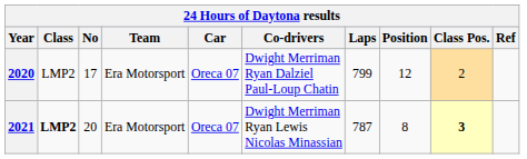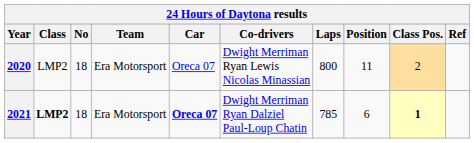2020 | No: 17 -> 18
2020 | Co-drivers: Dwight Merriman Ryan Dalziel Paul-Loup Chatin -> Dwight Merriman Ryan Lewis Nicolas Minassian
2020 | Laps: 799 -> 800
2020 | Position: 12 -> 11
2021 | No: 20 -> 18
2021 | Car: normal -> bold
2021 | Co-drivers: Dwight Merriman Ryan Lewis Nicolas Minassian -> Dwight Merriman Ryan Dalziel Paul-Loup Chatin
2021 | Laps: 787 -> 785
2021 | Position: 8 -> 6
2021 | Class Pos.: 3 -> 1
